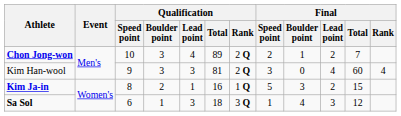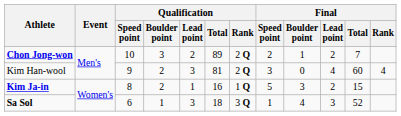Chon Jong-won | Qualification / Lead point: 4 -> 2
Kim Han-wool | Qualification / Boulder point: 3 -> 2
Sa Sol | Final / Total: 12 -> 52
